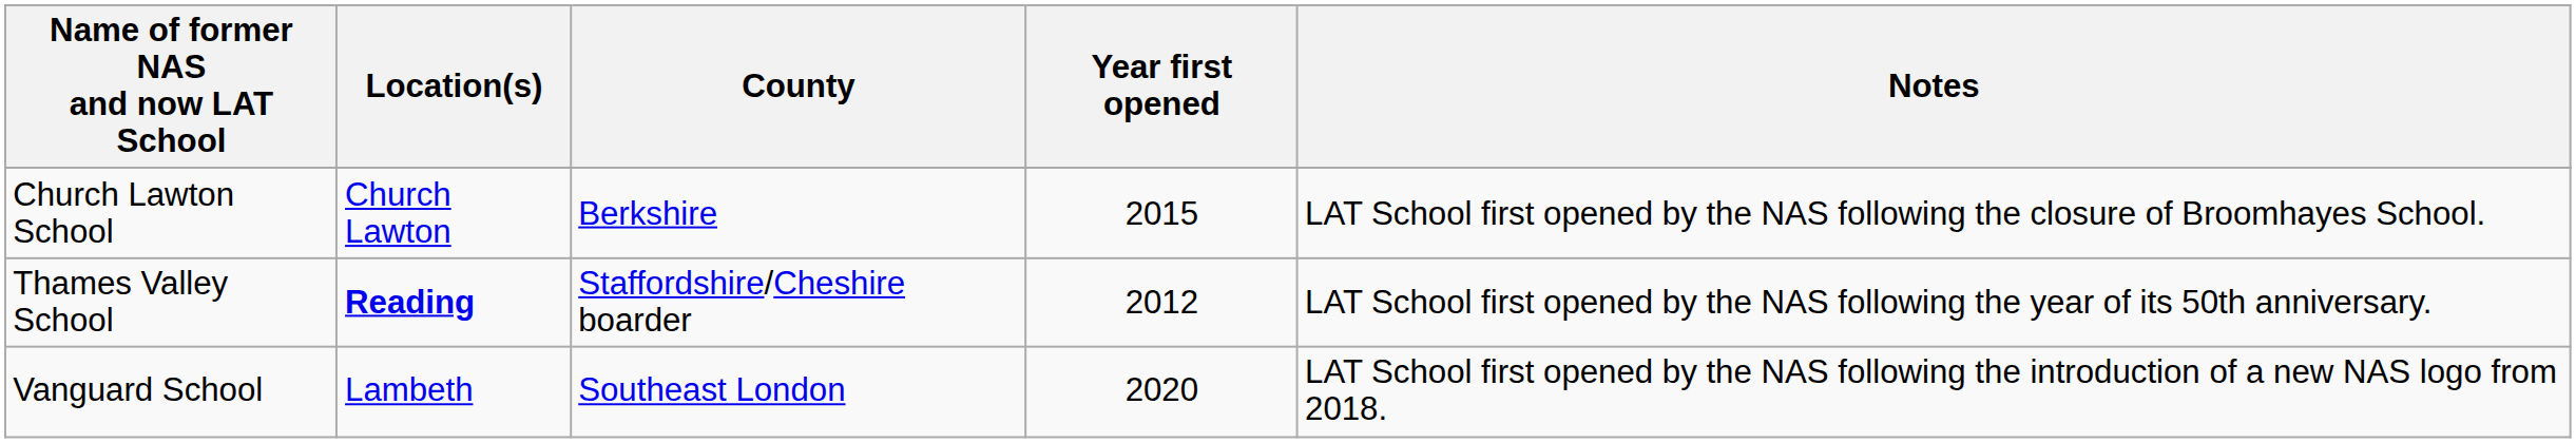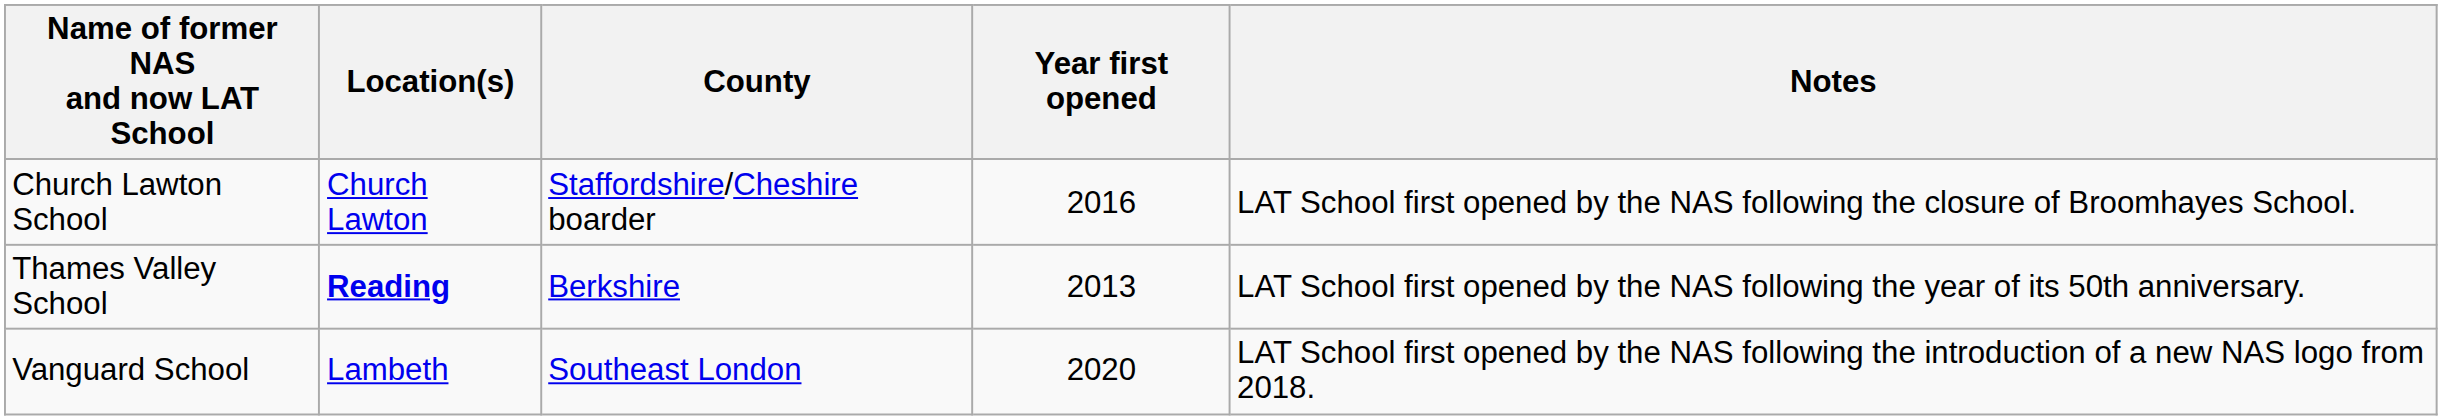Church Lawton School | County: Berkshire -> Staffordshire/Cheshire boarder
Church Lawton School | Year first opened: 2015 -> 2016
Thames Valley School | County: Staffordshire/Cheshire boarder -> Berkshire
Thames Valley School | Year first opened: 2012 -> 2013
